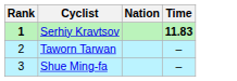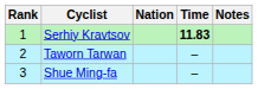+ column: Notes
Serhiy Kravtsov | Rank: bold -> normal
